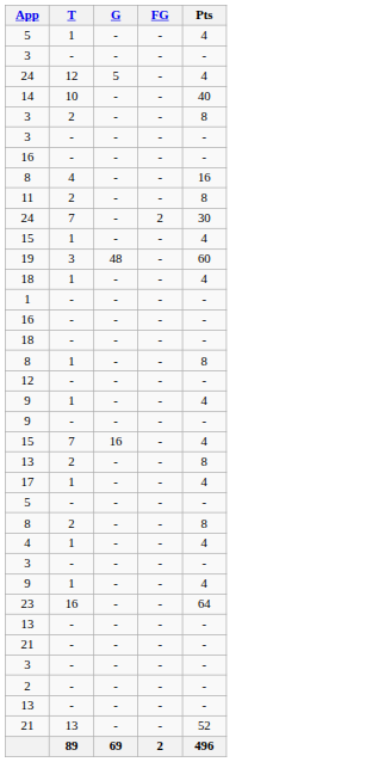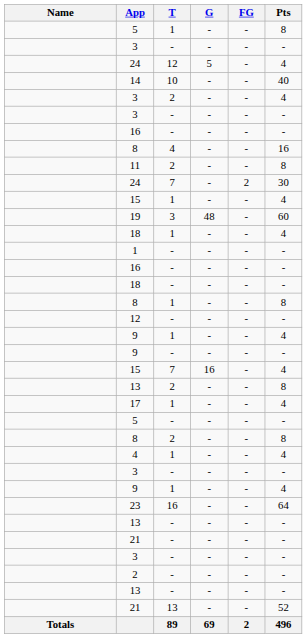+ column: Name | Totals
5 / 1 | Pts: 4 -> 8
3 / 2 | Pts: 8 -> 4
